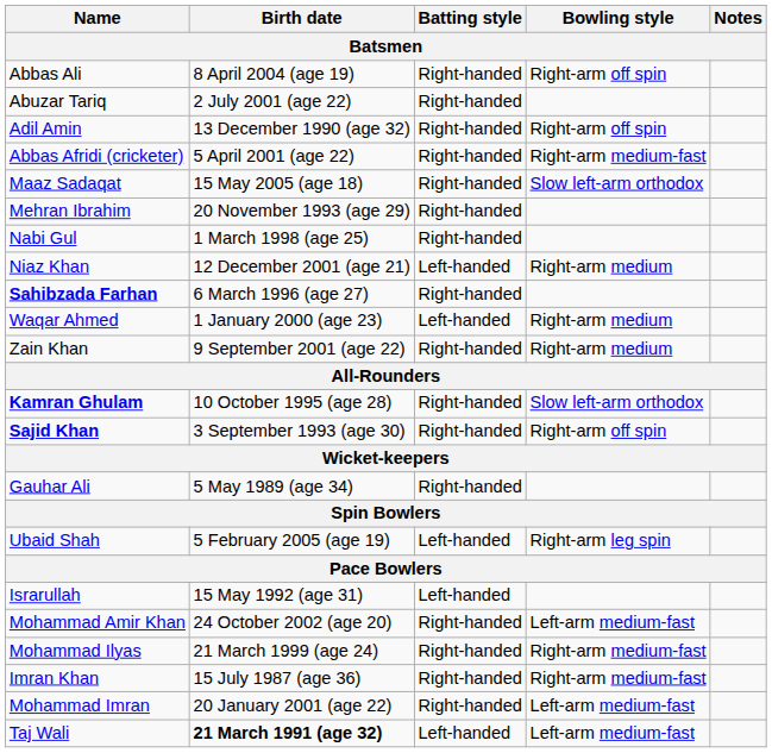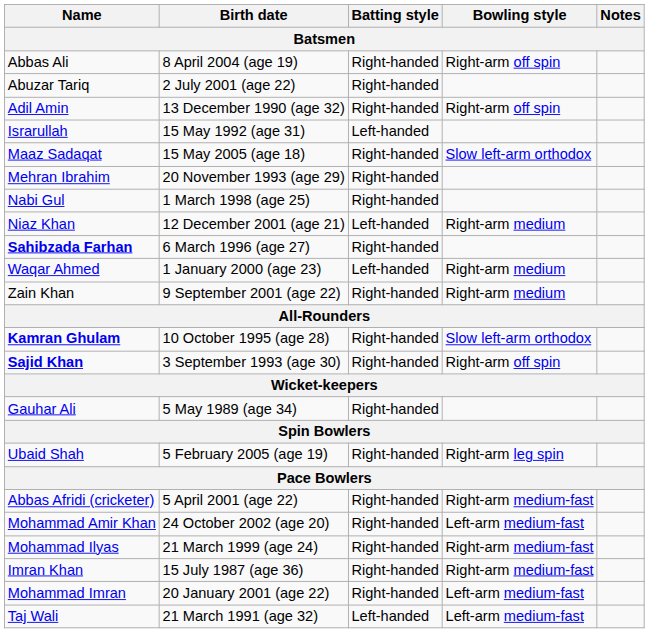rows swapped: Israrullah <-> Abbas Afridi (cricketer)
Ubaid Shah | Batting style: Left-handed -> Right-handed
Taj Wali | Birth date: bold -> normal
